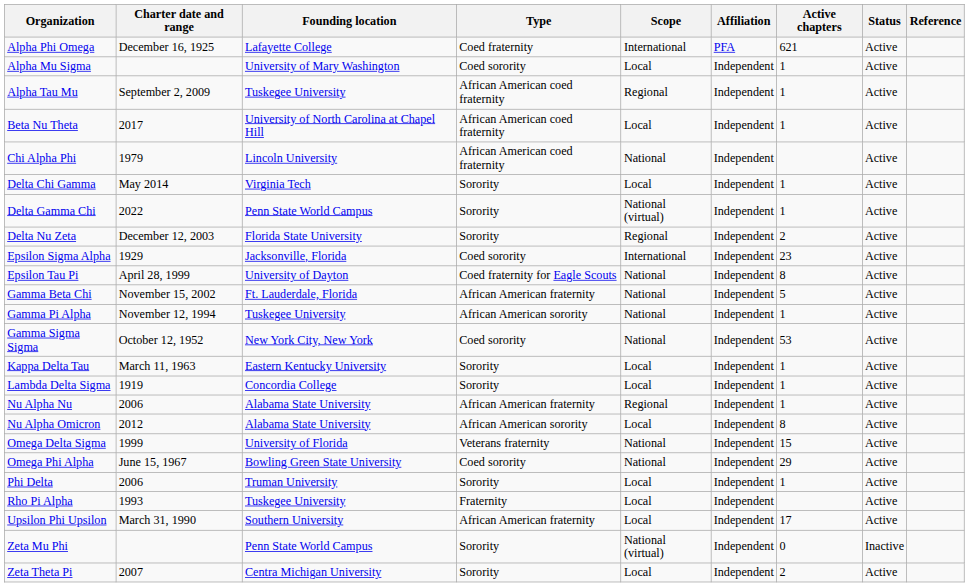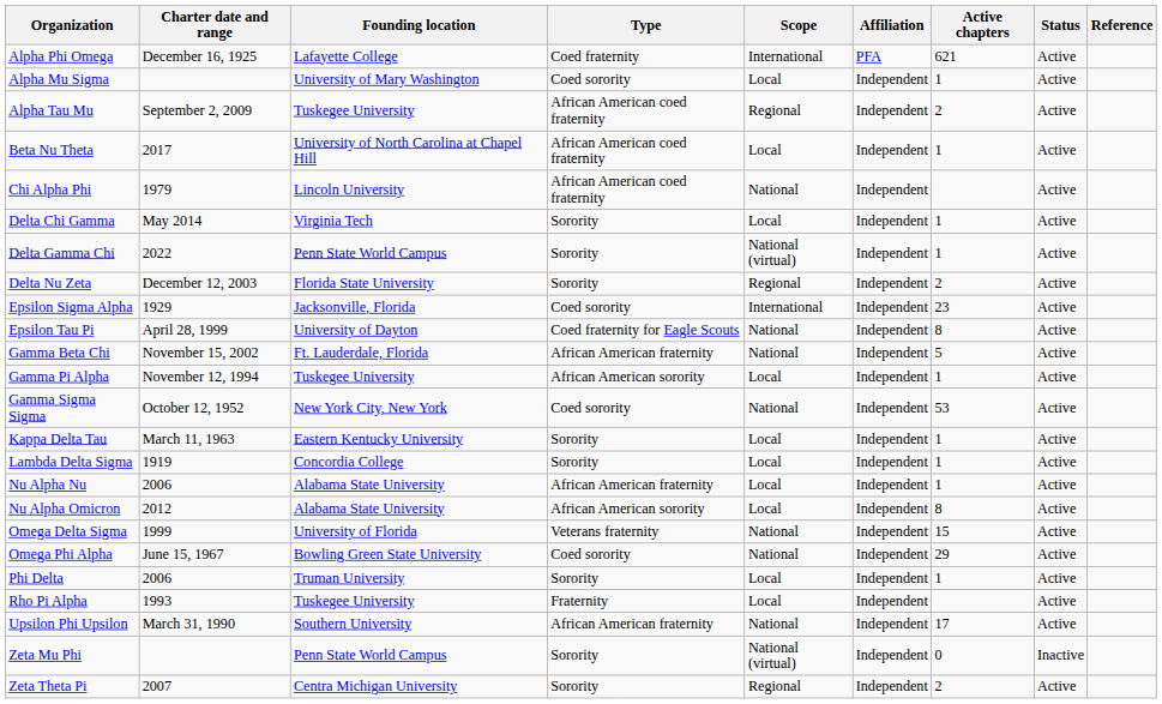Alpha Tau Mu | Active chapters: 1 -> 2
Gamma Pi Alpha | Scope: National -> Local
Nu Alpha Nu | Scope: Regional -> Local
Upsilon Phi Upsilon | Scope: Local -> National
Zeta Theta Pi | Scope: Local -> Regional
